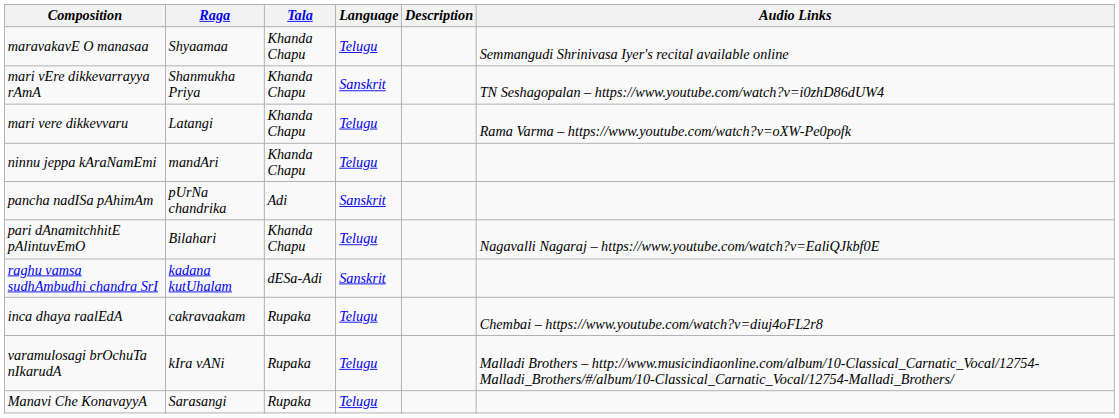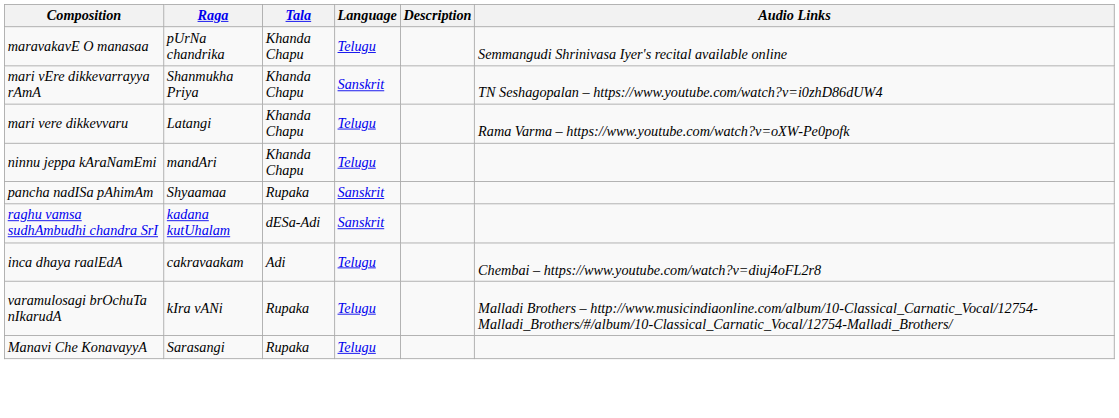maravakavE O manasaa | Raga: Shyaamaa -> pUrNa chandrika
pancha nadISa pAhimAm | Raga: pUrNa chandrika -> Shyaamaa
pancha nadISa pAhimAm | Tala: Adi -> Rupaka
- row: pari dAnamitchhitE pAlintuvEmO | Bilahari | Khanda Chapu | Telugu | Nagavalli Nagaraj – https://www.youtube.com/watch?v=EaliQJkbf0E
inca dhaya raalEdA | Tala: Rupaka -> Adi
